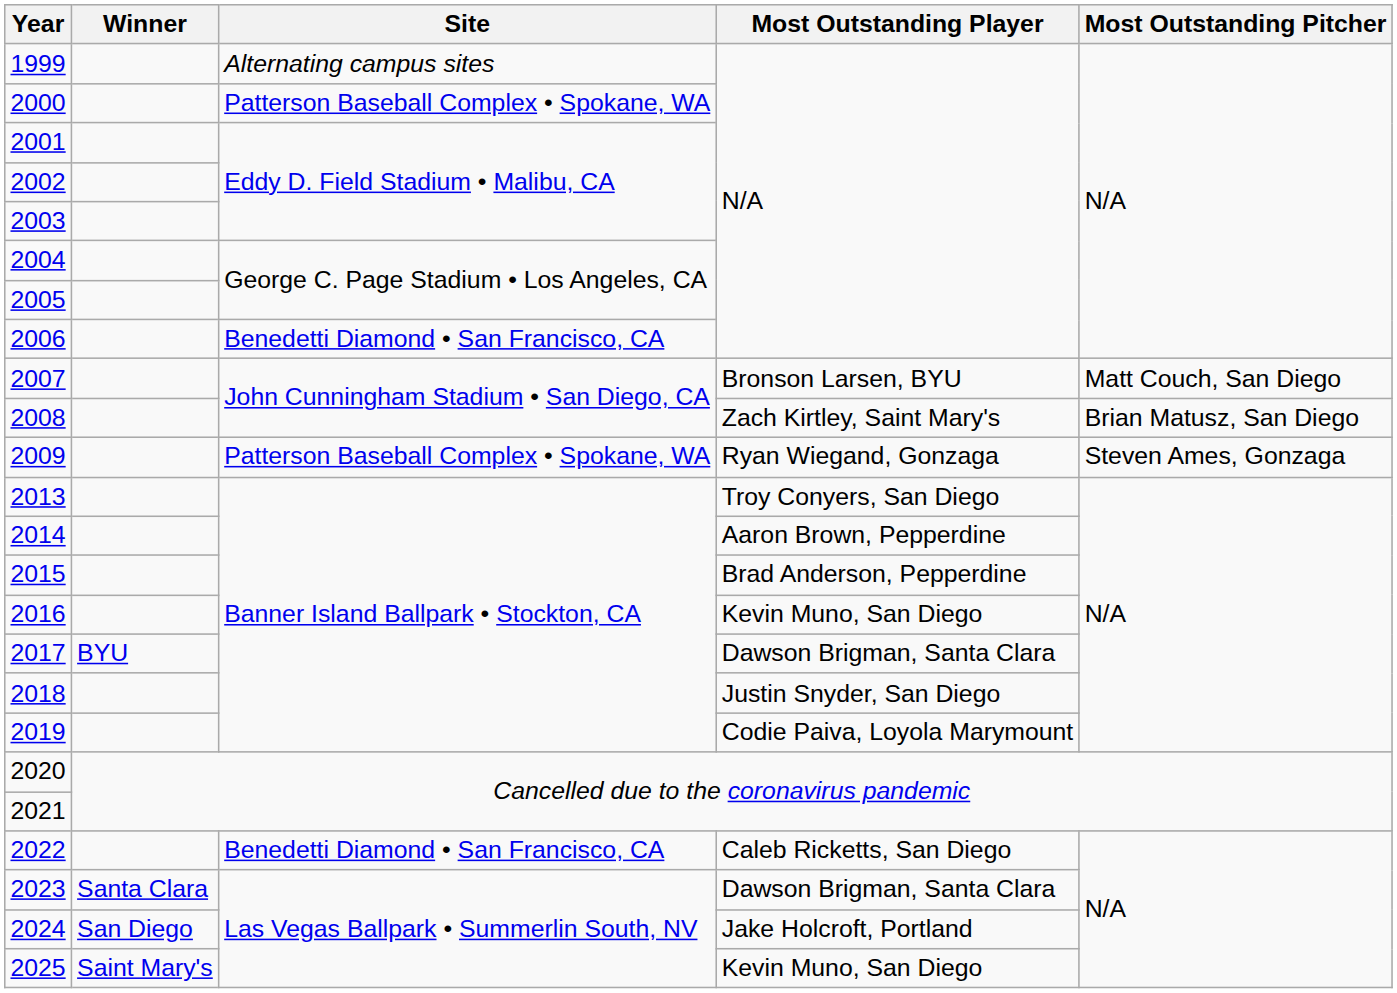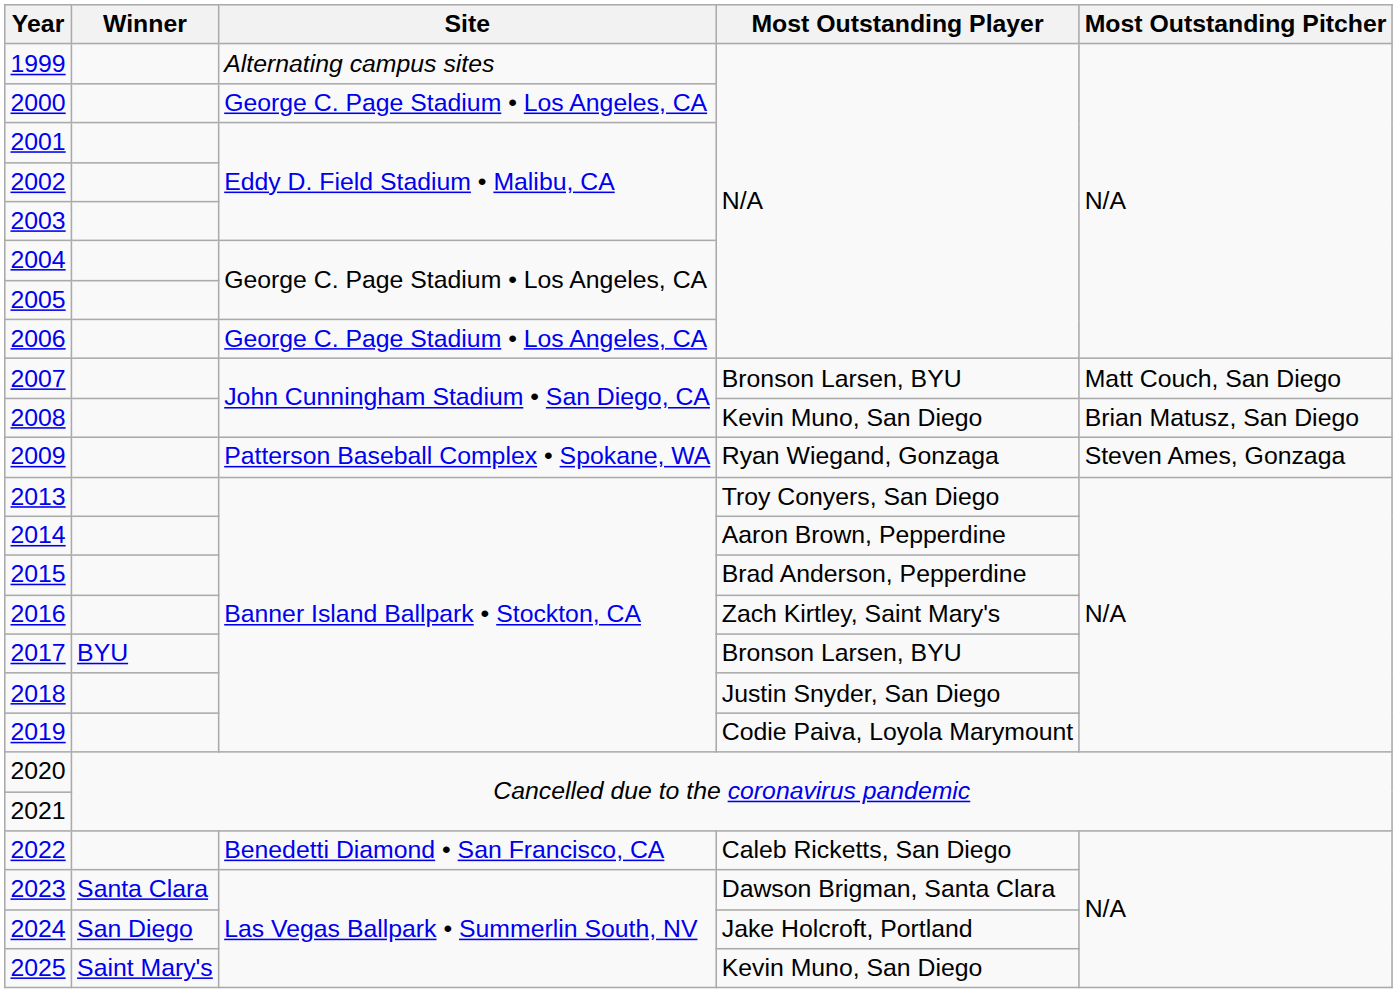2000 | Site: Patterson Baseball Complex • Spokane, WA -> George C. Page Stadium • Los Angeles, CA
2006 | Site: Benedetti Diamond • San Francisco, CA -> George C. Page Stadium • Los Angeles, CA
2008 | Most Outstanding Player: Zach Kirtley, Saint Mary's -> Kevin Muno, San Diego
2016 | Most Outstanding Player: Kevin Muno, San Diego -> Zach Kirtley, Saint Mary's
2017 | Most Outstanding Player: Dawson Brigman, Santa Clara -> Bronson Larsen, BYU
